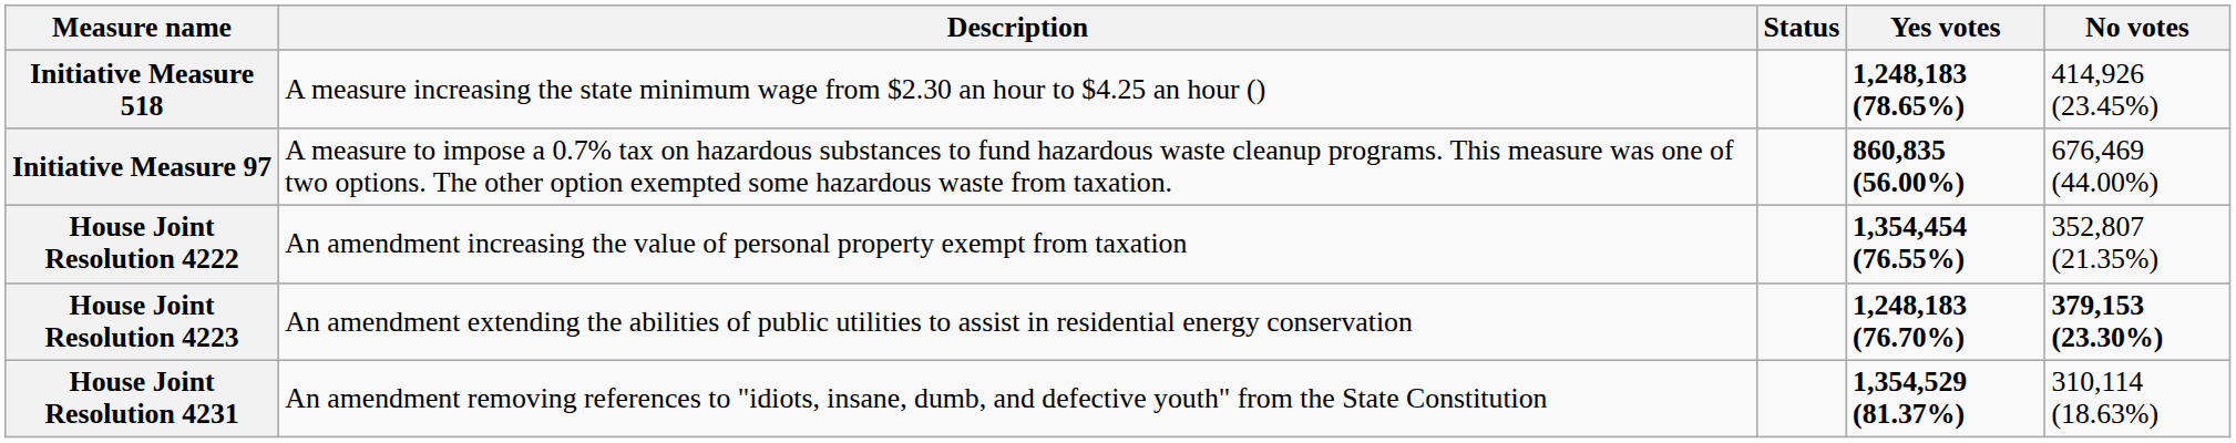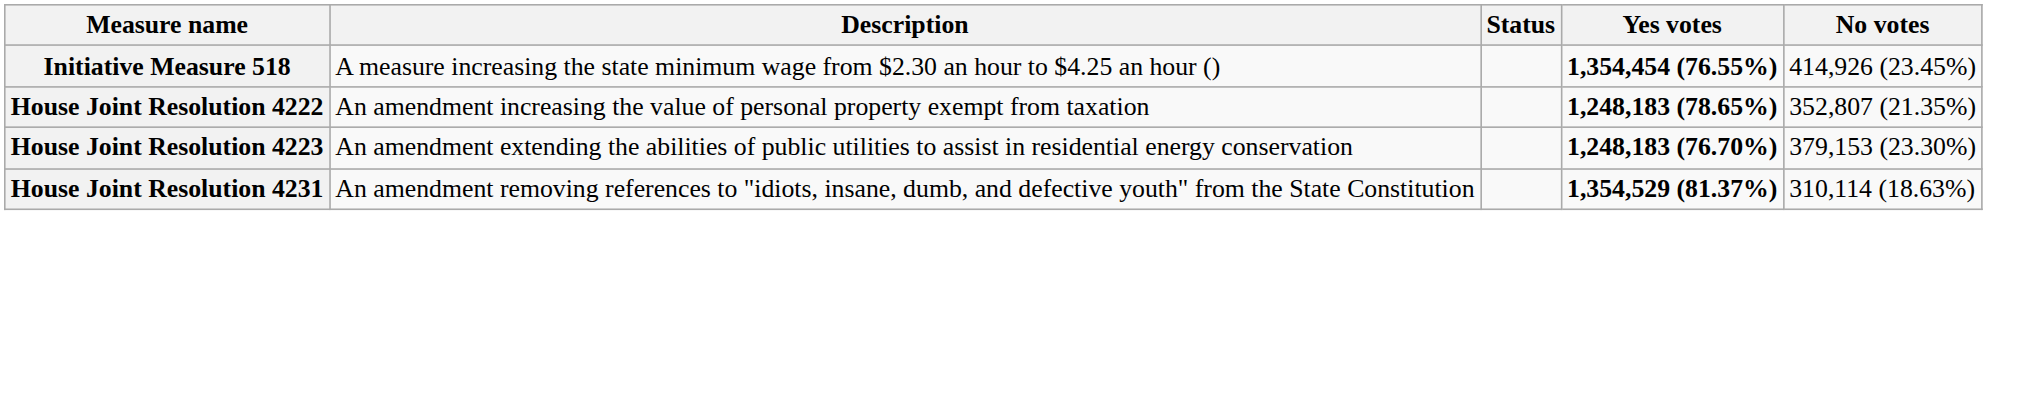Initiative Measure 518 | Yes votes: 1,248,183 (78.65%) -> 1,354,454 (76.55%)
- row: Initiative Measure 97 | A measure to impose a 0.7% tax on hazardous substances to fund hazardous waste cleanup programs. This measure was one of two options. The other option exempted some hazardous waste from taxation. | 860,835 (56.00%) | 676,469 (44.00%)
House Joint Resolution 4222 | Yes votes: 1,354,454 (76.55%) -> 1,248,183 (78.65%)
House Joint Resolution 4223 | No votes: bold -> normal
